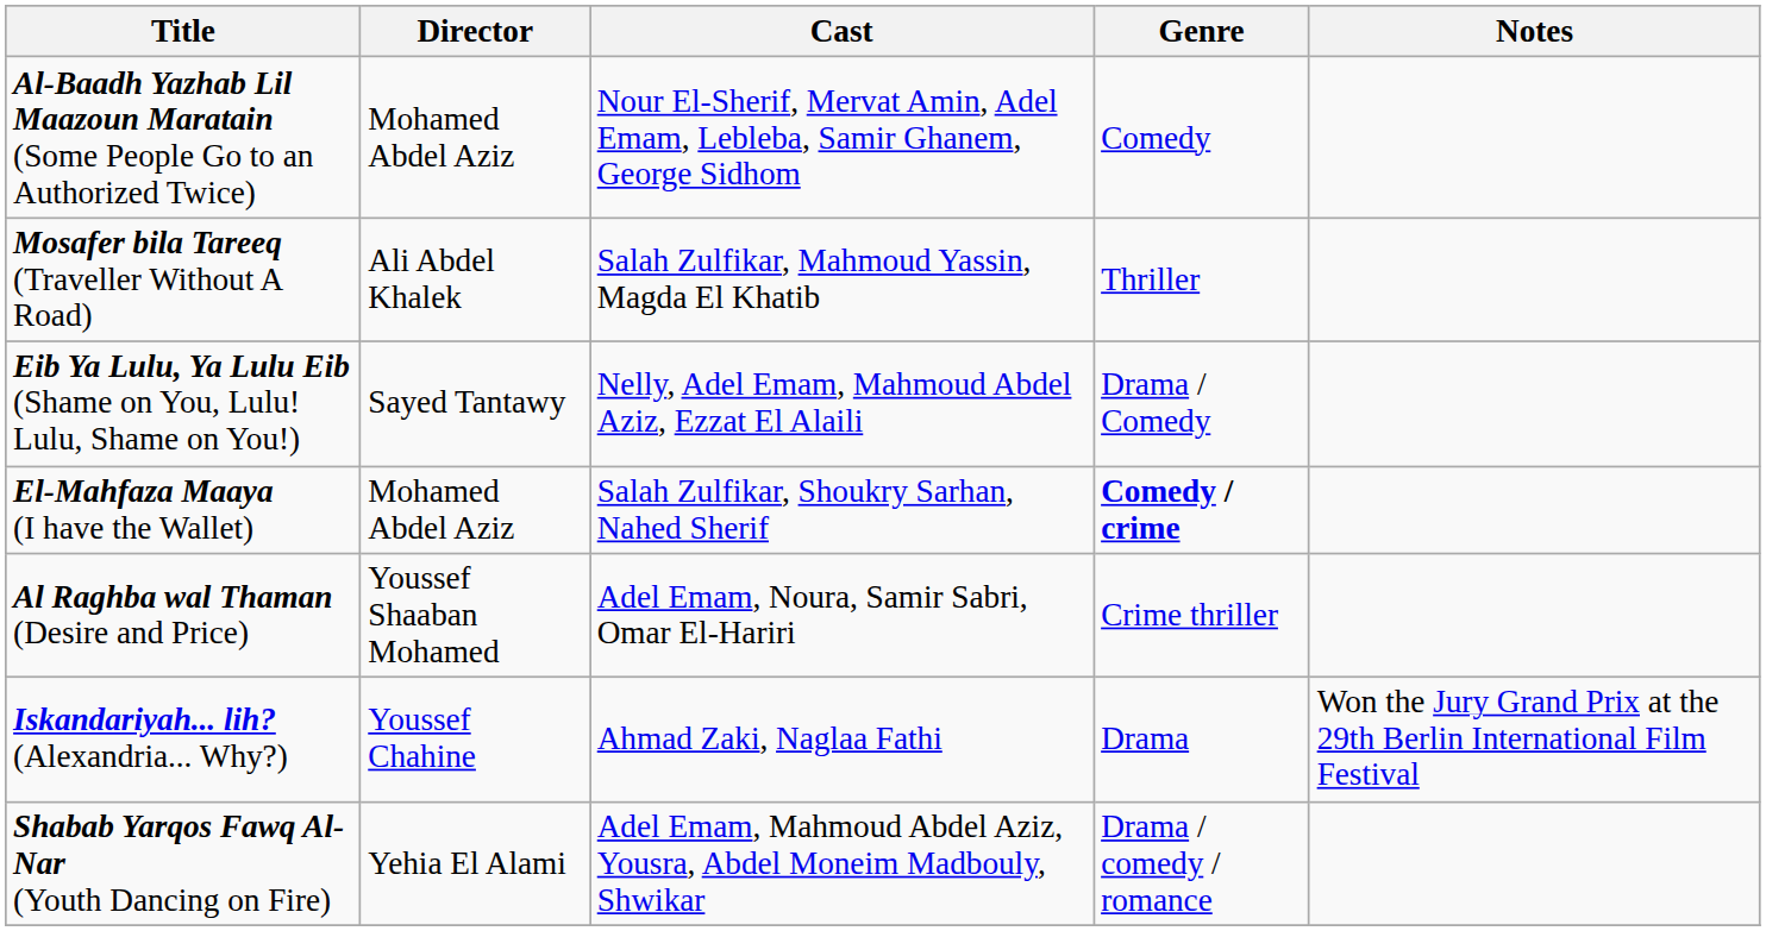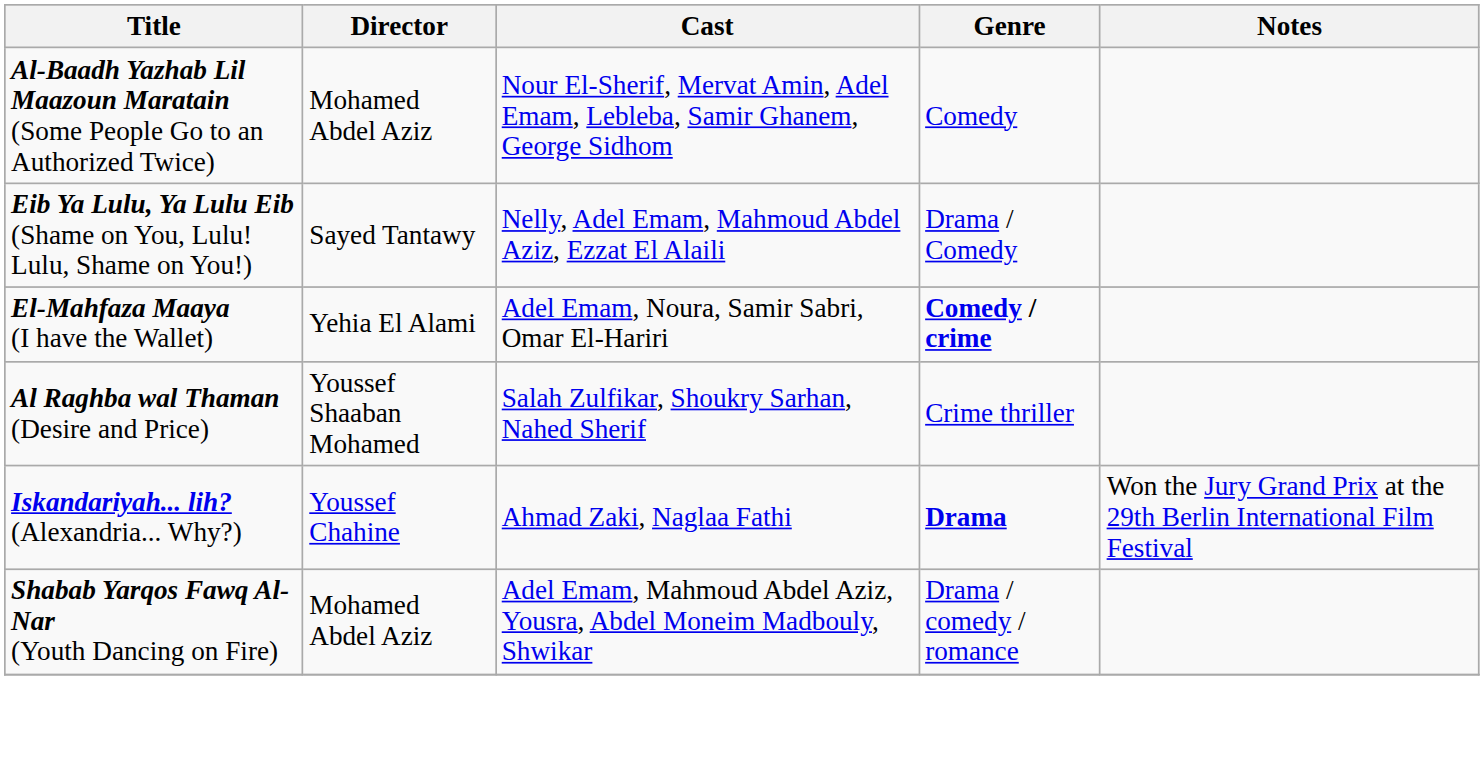- row: Mosafer bila Tareeq (Traveller Without A Road) | Ali Abdel Khalek | Salah Zulfikar, Mahmoud Yassin, Magda El Khatib | Thriller
El-Mahfaza Maaya (I have the Wallet) | Director: Mohamed Abdel Aziz -> Yehia El Alami
El-Mahfaza Maaya (I have the Wallet) | Cast: Salah Zulfikar, Shoukry Sarhan, Nahed Sherif -> Adel Emam, Noura, Samir Sabri, Omar El-Hariri
Al Raghba wal Thaman (Desire and Price) | Cast: Adel Emam, Noura, Samir Sabri, Omar El-Hariri -> Salah Zulfikar, Shoukry Sarhan, Nahed Sherif
Iskandariyah... lih? (Alexandria... Why?) | Genre: normal -> bold
Shabab Yarqos Fawq Al-Nar (Youth Dancing on Fire) | Director: Yehia El Alami -> Mohamed Abdel Aziz
